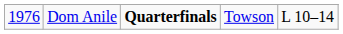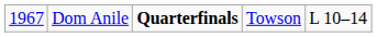Dom Anile | column 1: 1976 -> 1967
